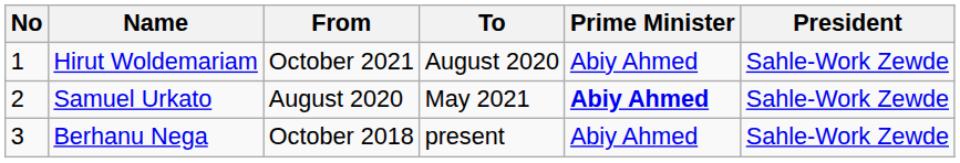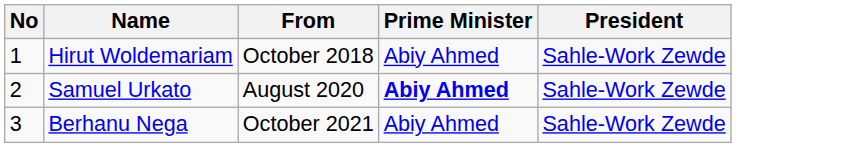- column: To | August 2020 | May 2021 | present
Hirut Woldemariam | From: October 2021 -> October 2018
Berhanu Nega | From: October 2018 -> October 2021
